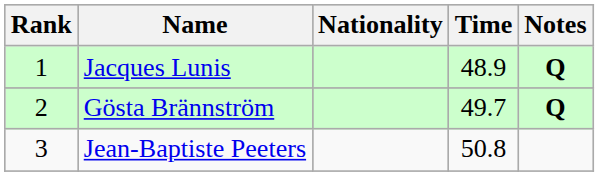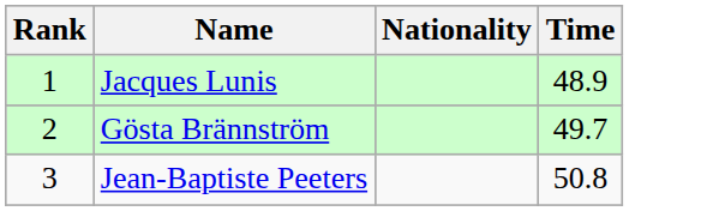- column: Notes | Q | Q
